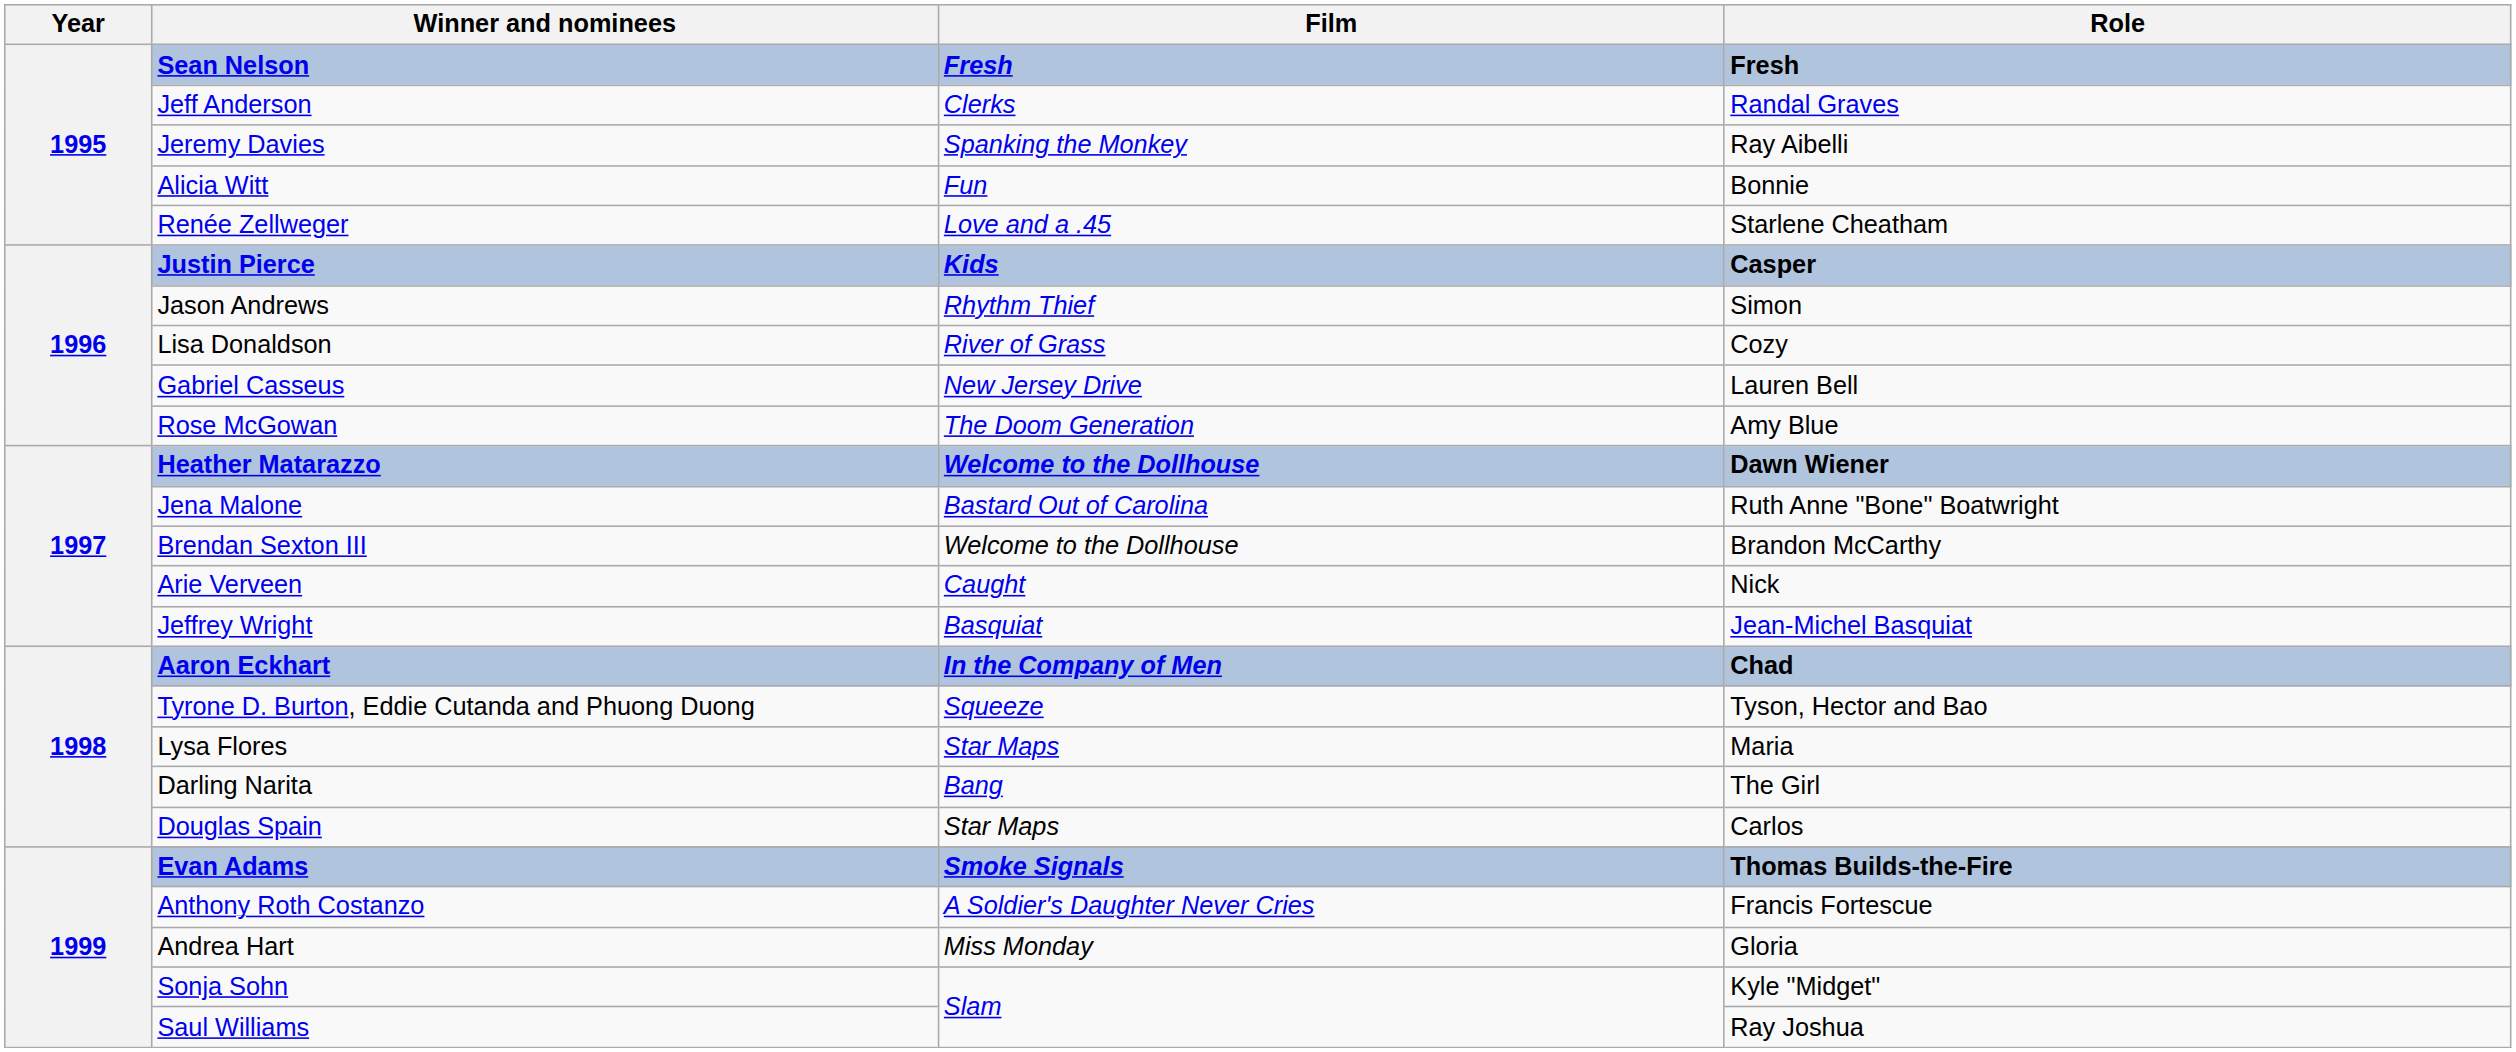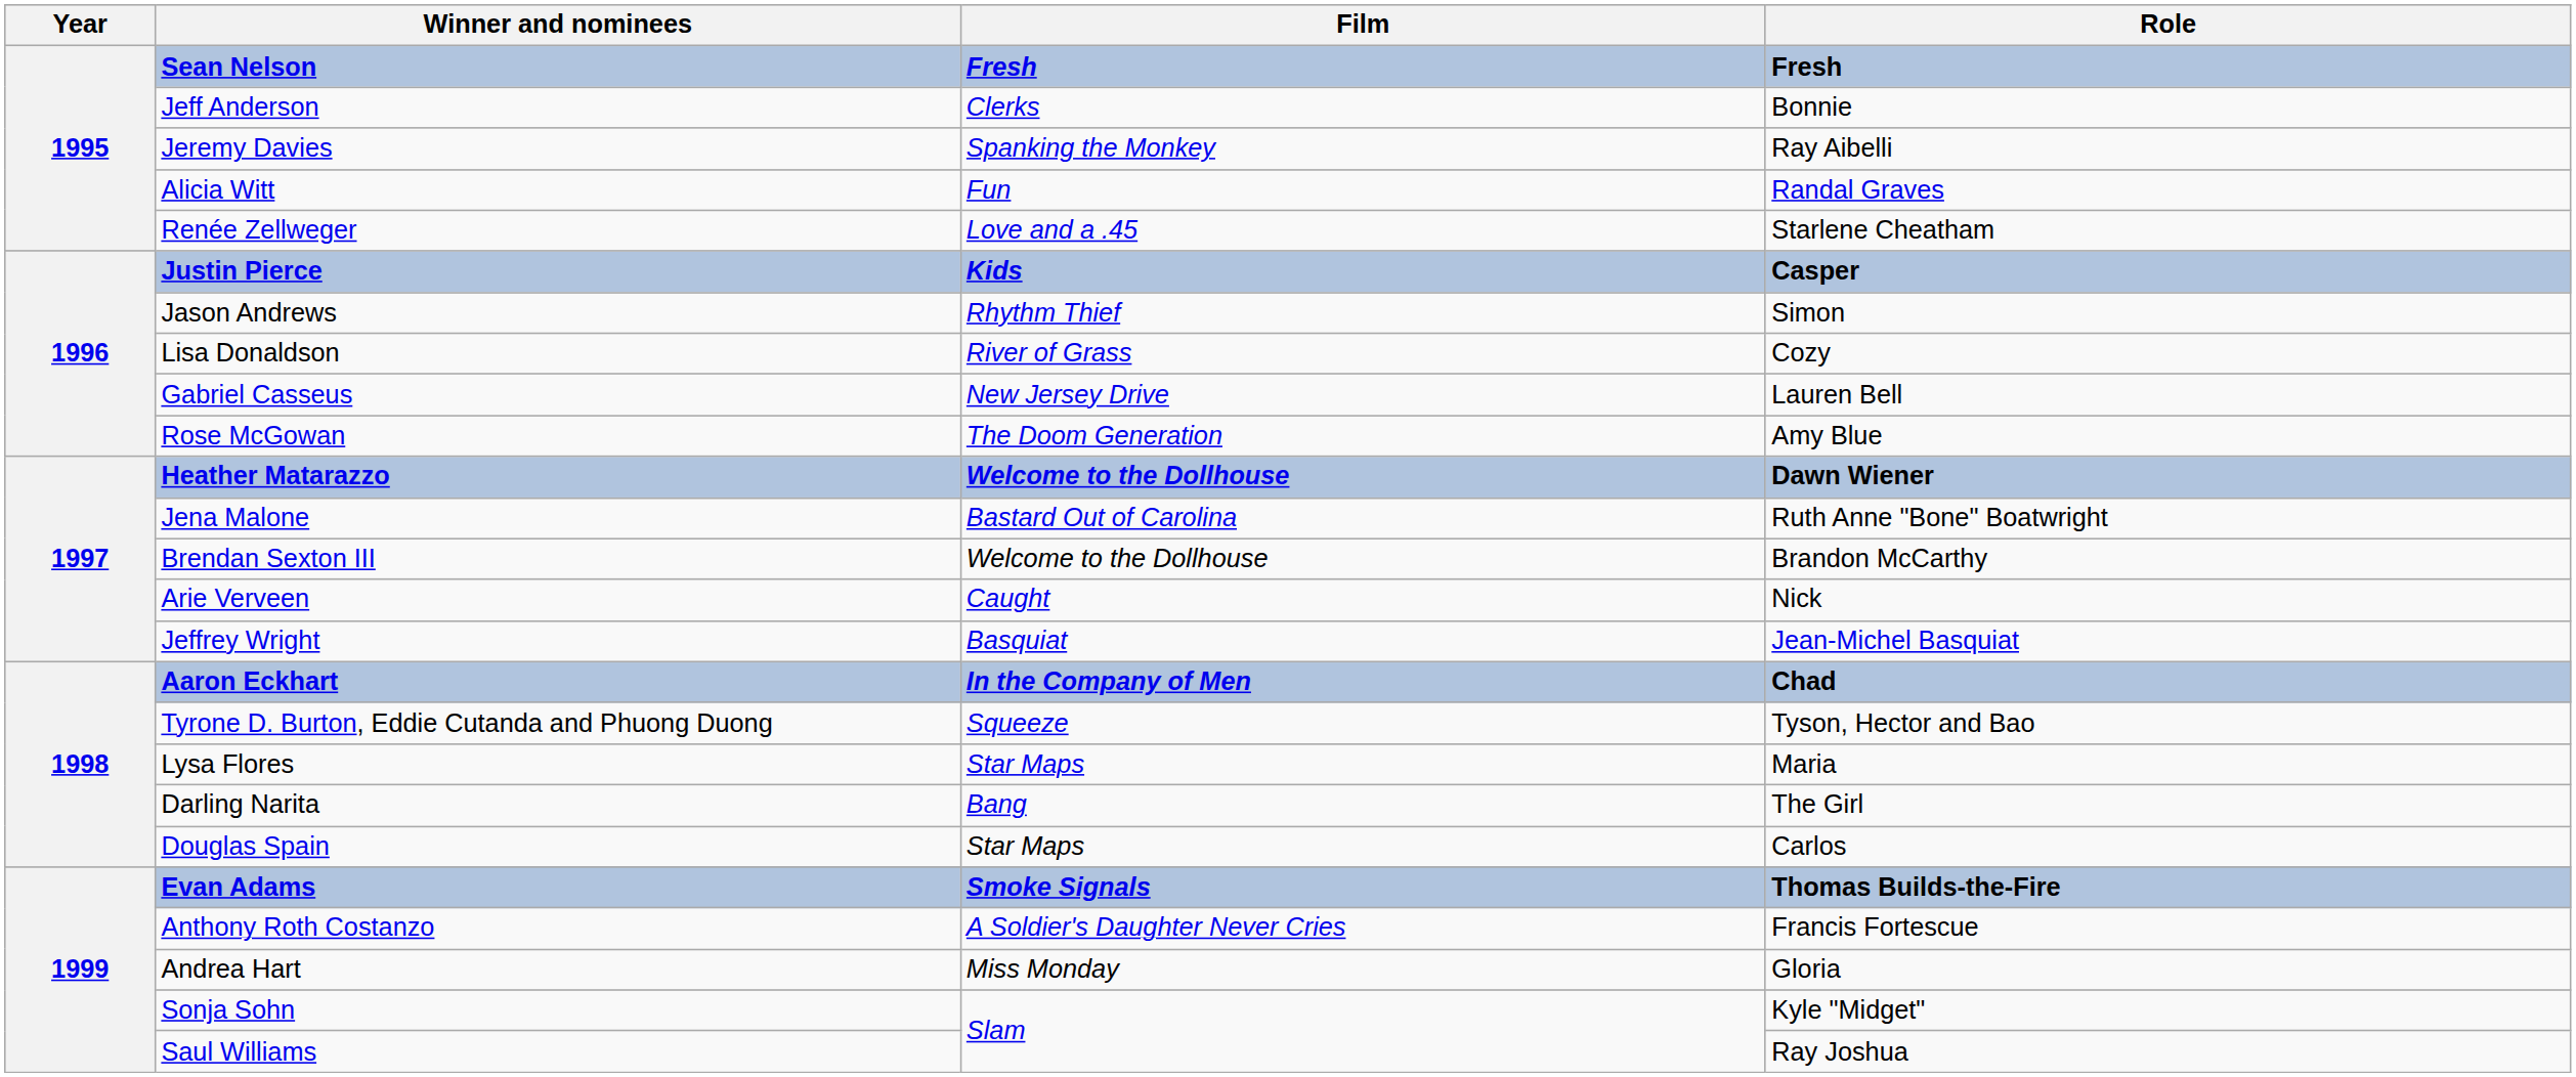Jeff Anderson | Role: Randal Graves -> Bonnie
Alicia Witt | Role: Bonnie -> Randal Graves
